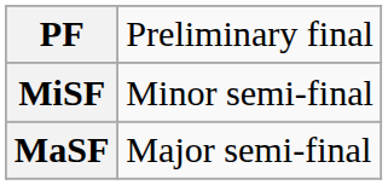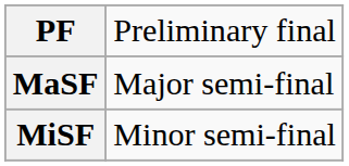rows swapped: MaSF <-> MiSF
